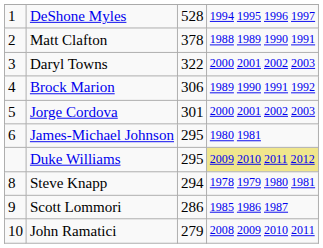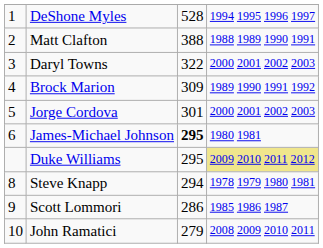Matt Clafton | column 3: 378 -> 388
Brock Marion | column 3: 306 -> 309
James-Michael Johnson | column 3: normal -> bold
